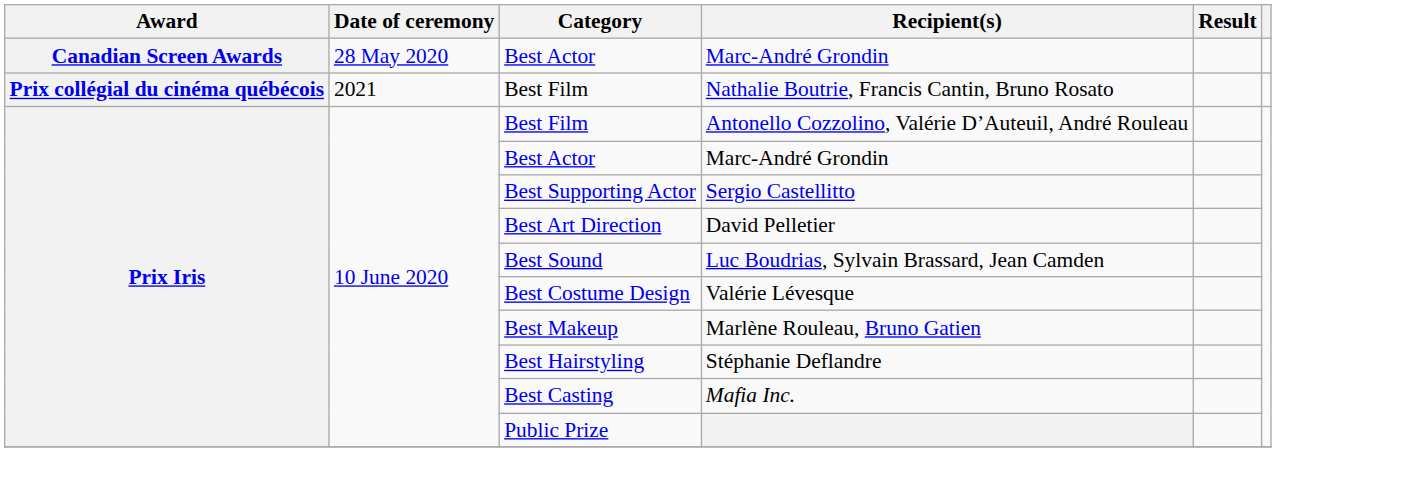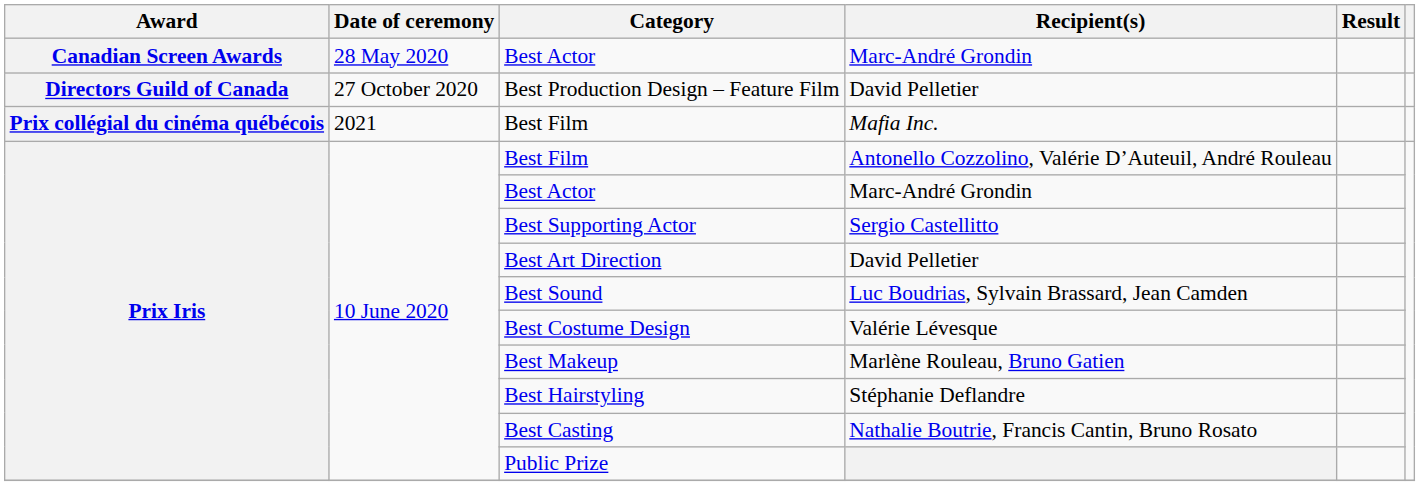+ row: Directors Guild of Canada | 27 October 2020 | Best Production Design – Feature Film | David Pelletier
Prix collégial du cinéma québécois / Best Film | Recipient(s): Nathalie Boutrie, Francis Cantin, Bruno Rosato -> Mafia Inc.
Best Casting | Recipient(s): Mafia Inc. -> Nathalie Boutrie, Francis Cantin, Bruno Rosato
